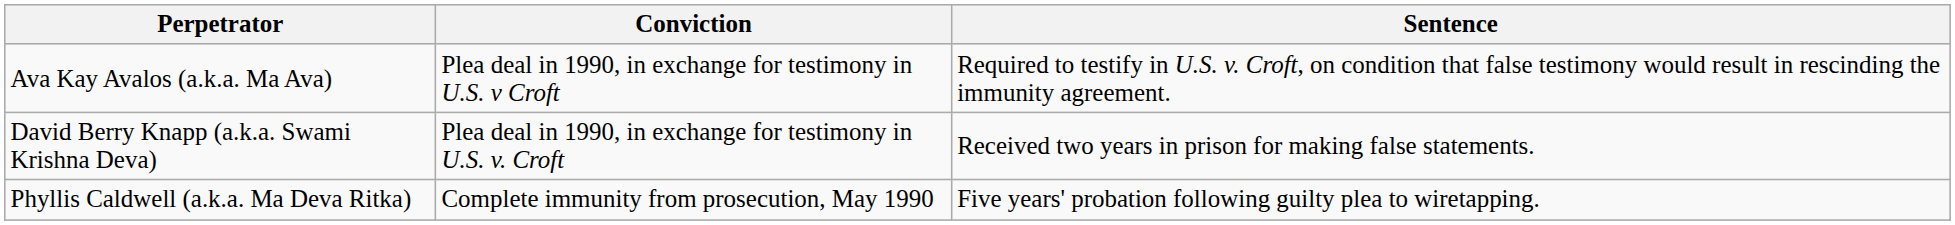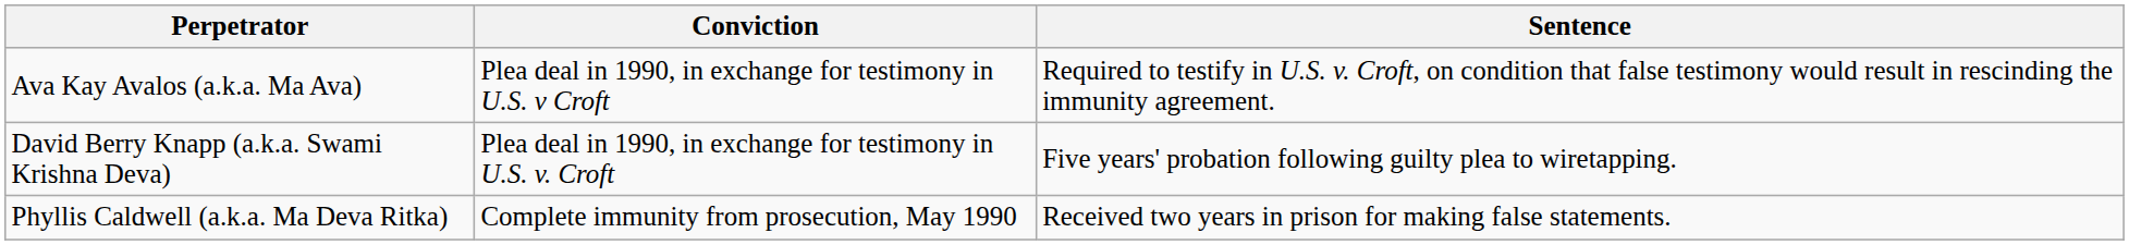David Berry Knapp (a.k.a. Swami Krishna Deva) | Sentence: Received two years in prison for making false statements. -> Five years' probation following guilty plea to wiretapping.
Phyllis Caldwell (a.k.a. Ma Deva Ritka) | Sentence: Five years' probation following guilty plea to wiretapping. -> Received two years in prison for making false statements.
